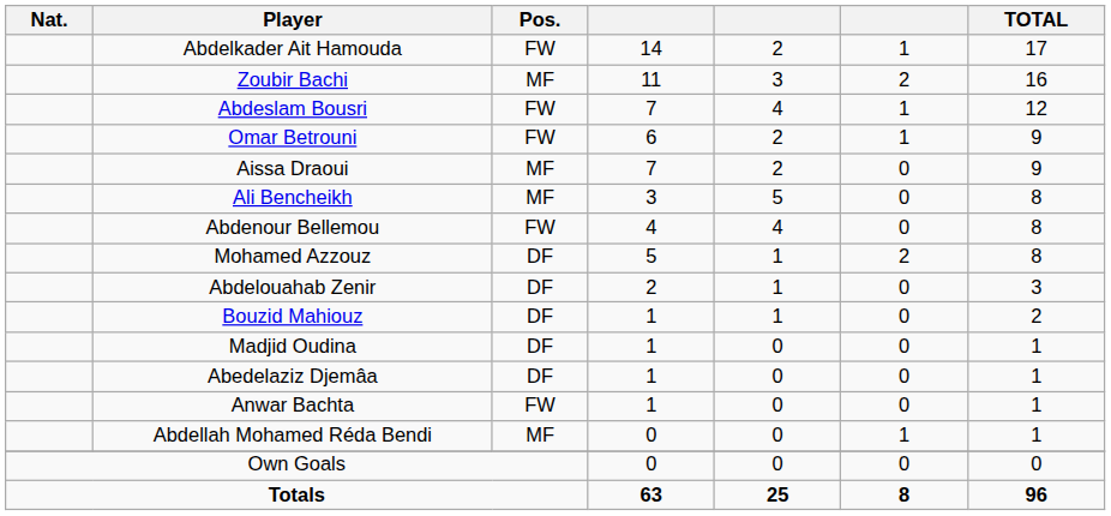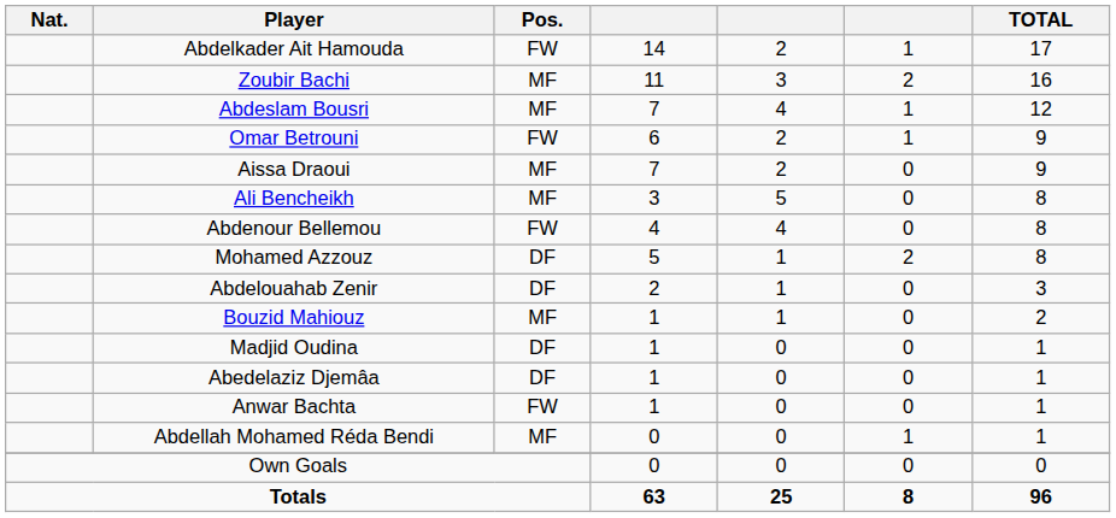Abdeslam Bousri | Pos.: FW -> MF
Bouzid Mahiouz | Pos.: DF -> MF
